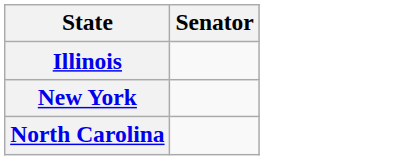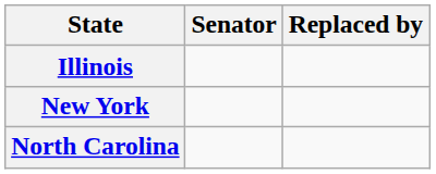+ column: Replaced by
